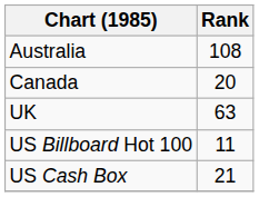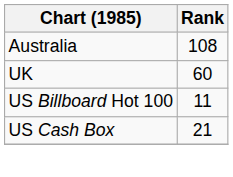- row: Canada | 20
UK | Rank: 63 -> 60
